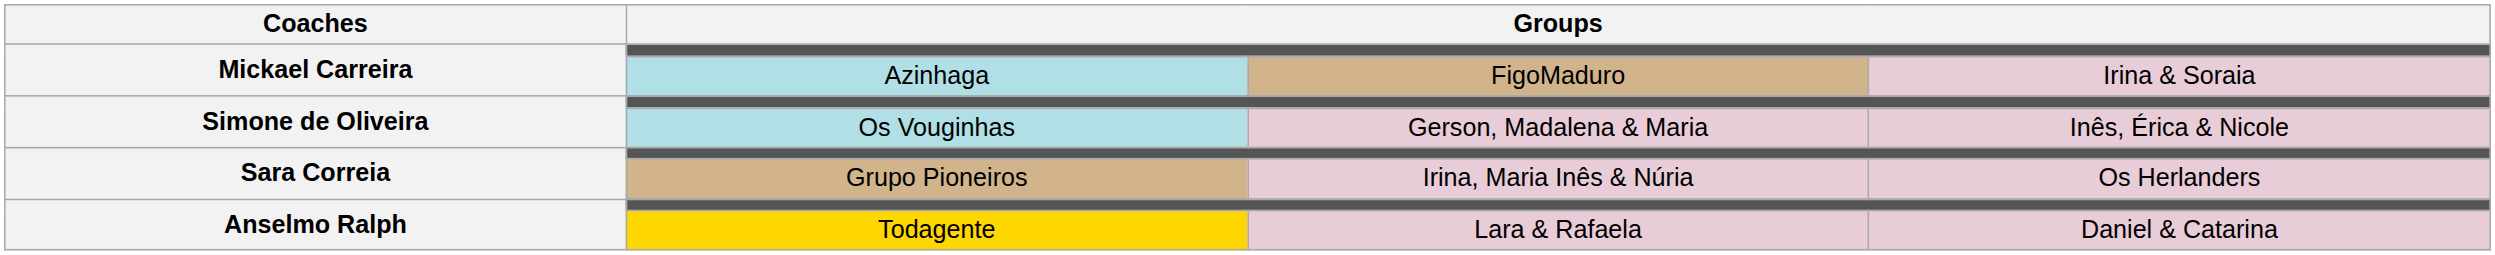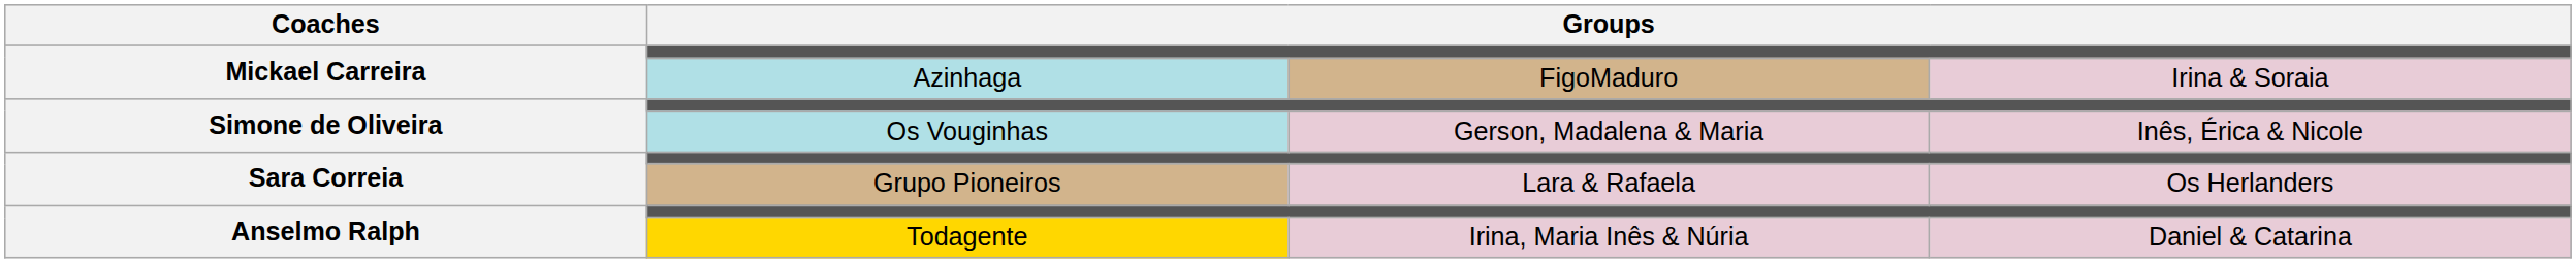Grupo Pioneiros | column 3: Irina, Maria Inês & Núria -> Lara & Rafaela
Todagente | column 3: Lara & Rafaela -> Irina, Maria Inês & Núria
